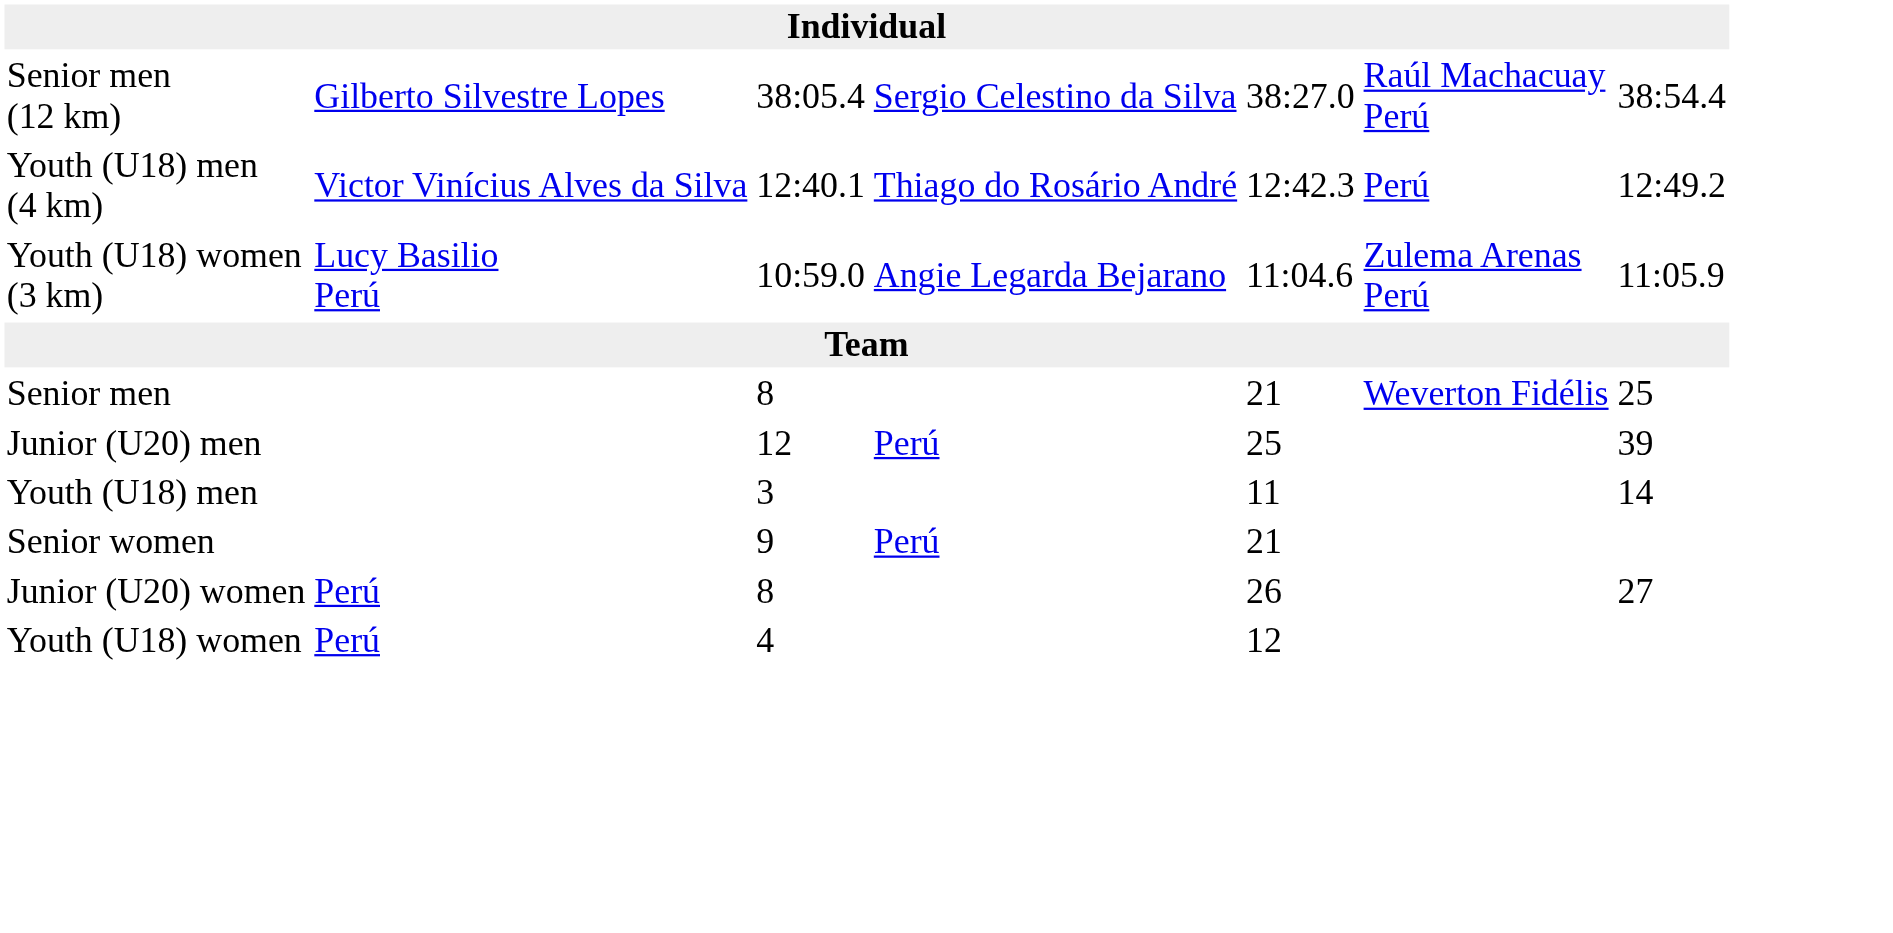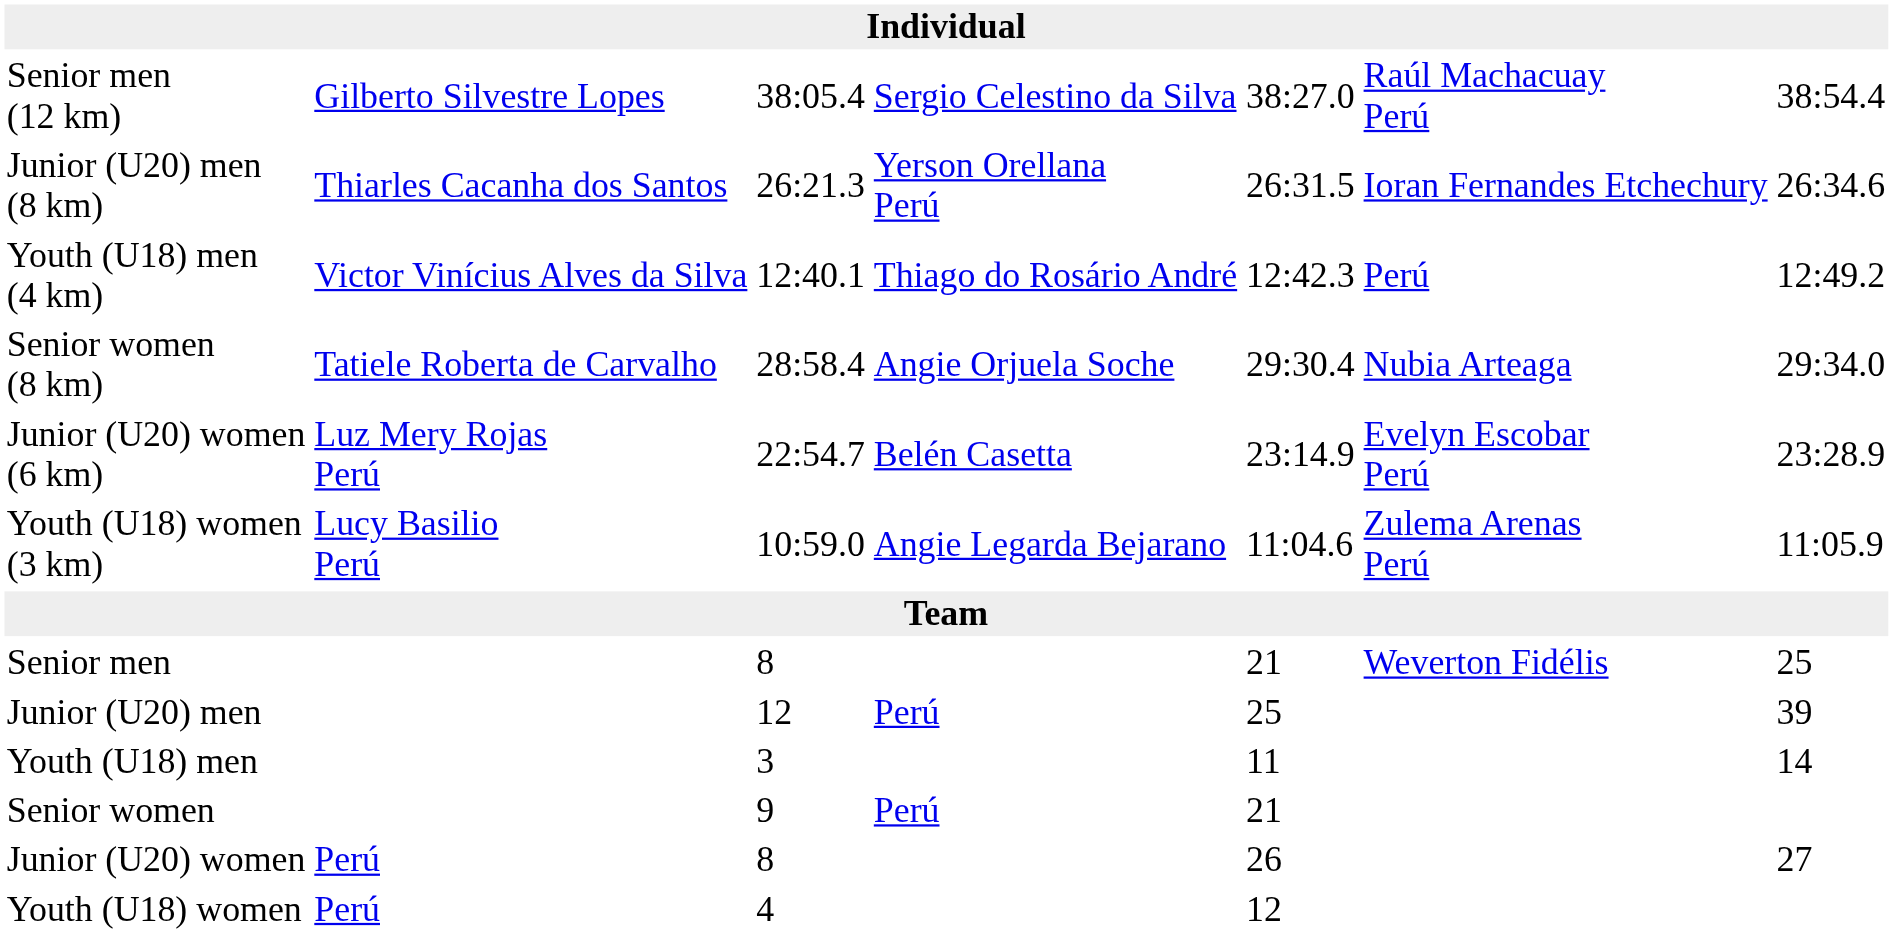+ row: Junior (U20) men (8 km) | Thiarles Cacanha dos Santos | 26:21.3 | Yerson Orellana Perú | 26:31.5 | Ioran Fernandes Etchechury | 26:34.6
+ row: Senior women (8 km) | Tatiele Roberta de Carvalho | 28:58.4 | Angie Orjuela Soche | 29:30.4 | Nubia Arteaga | 29:34.0
+ row: Junior (U20) women (6 km) | Luz Mery Rojas Perú | 22:54.7 | Belén Casetta | 23:14.9 | Evelyn Escobar Perú | 23:28.9
